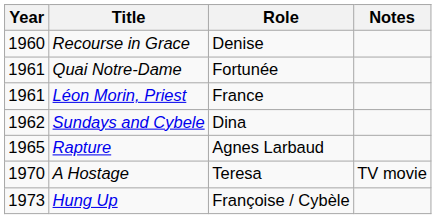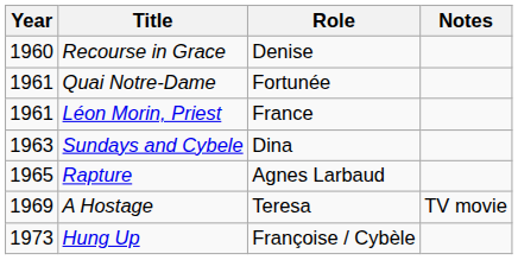Sundays and Cybele | Year: 1962 -> 1963
A Hostage | Year: 1970 -> 1969
